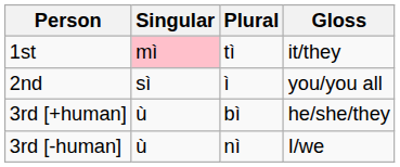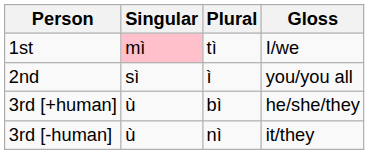1st | Gloss: it/they -> I/we
3rd [-human] | Gloss: I/we -> it/they
